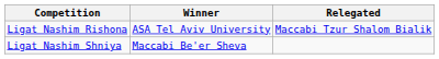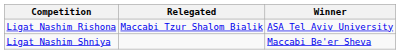columns swapped: Winner <-> Relegated
